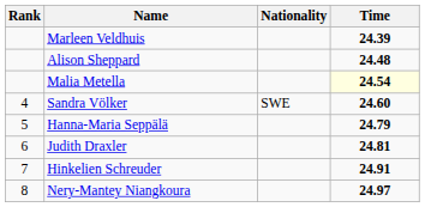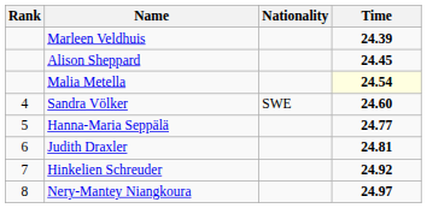Alison Sheppard | Time: 24.48 -> 24.45
Hanna-Maria Seppälä | Time: 24.79 -> 24.77
Hinkelien Schreuder | Time: 24.91 -> 24.92
